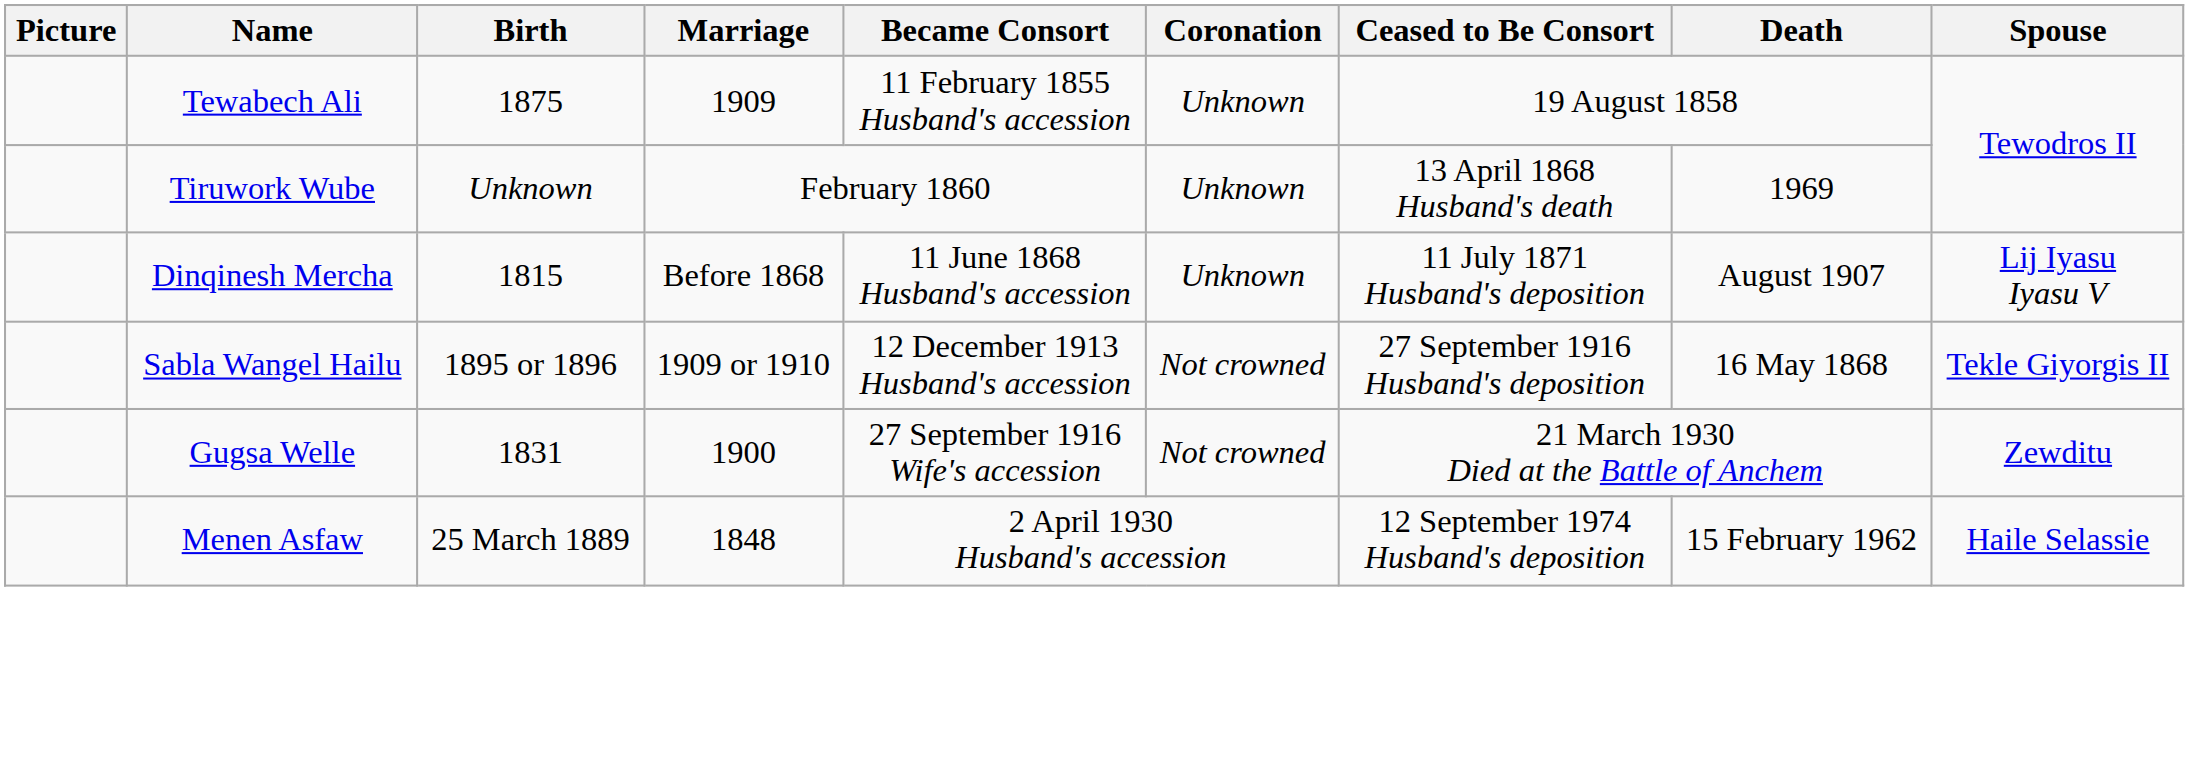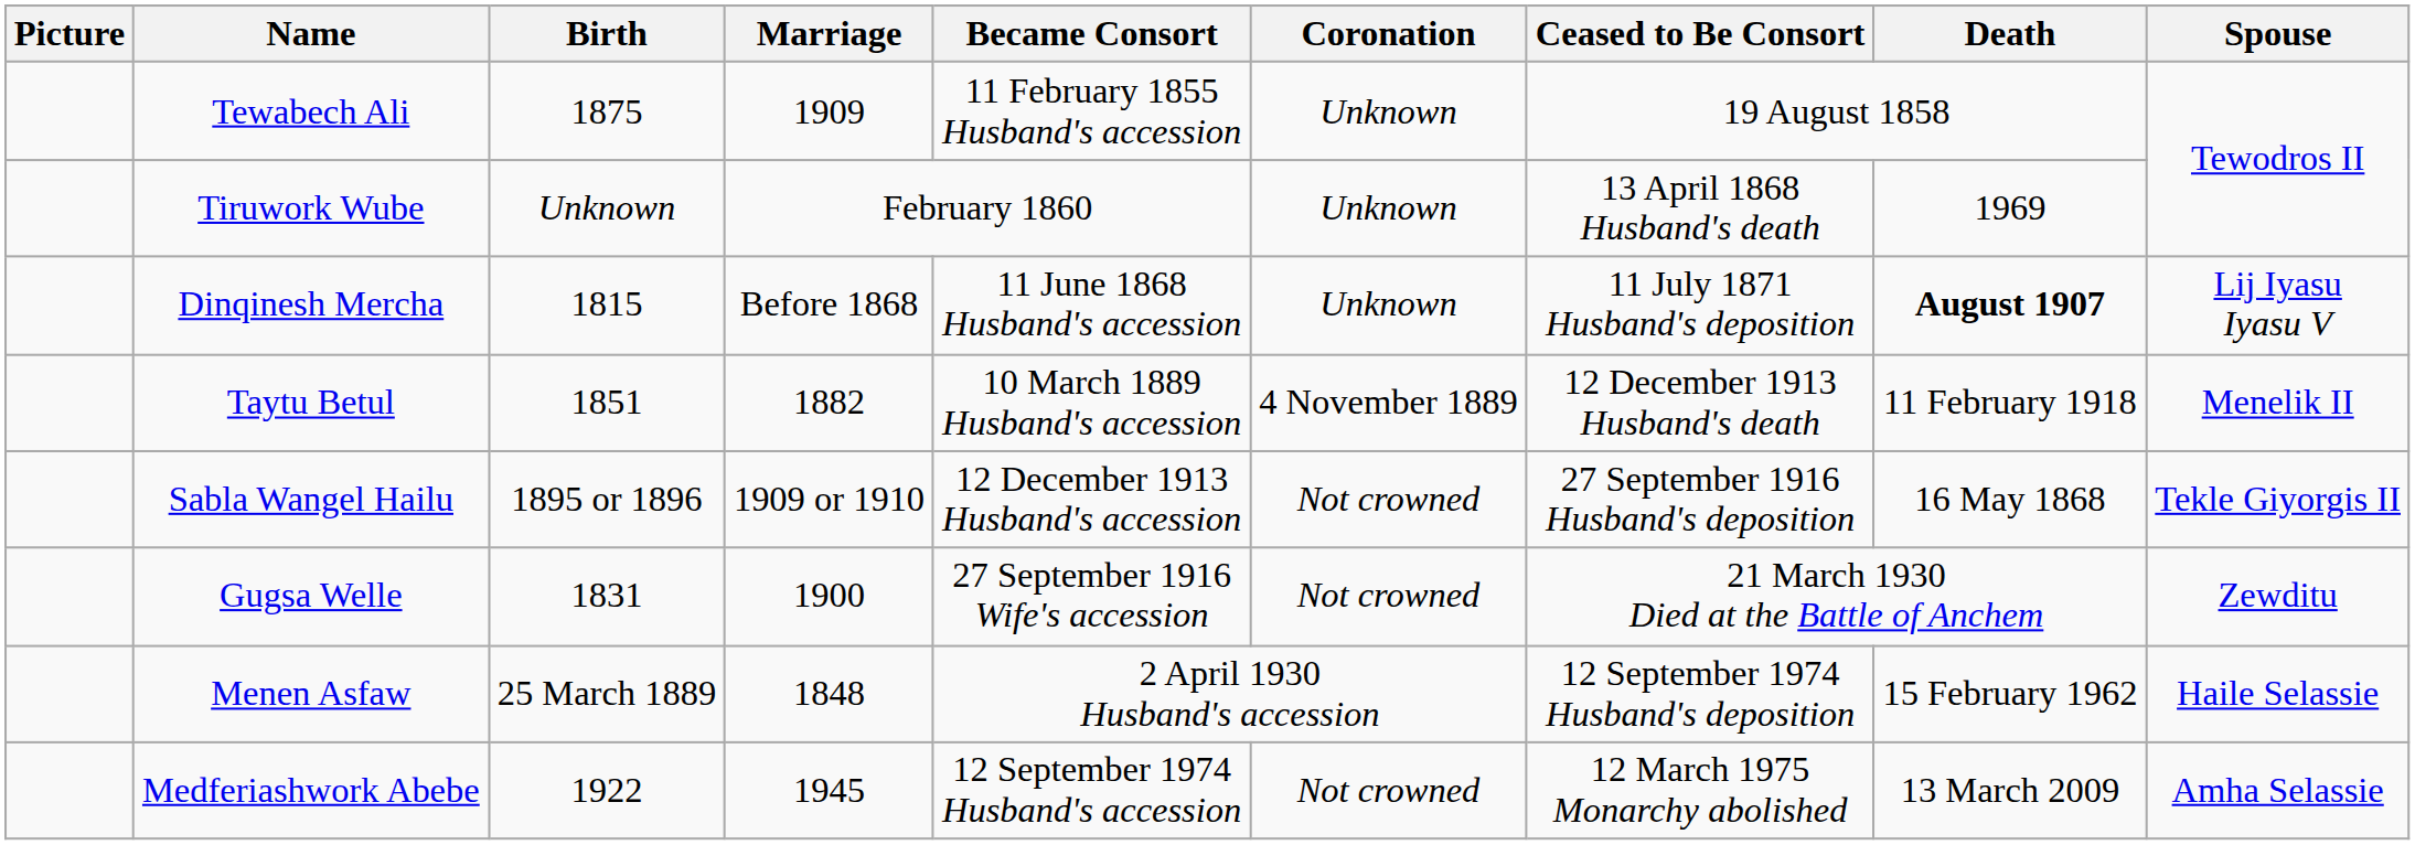Dinqinesh Mercha | Death: normal -> bold
+ row: Taytu Betul | 1851 | 1882 | 10 March 1889 Husband's accession | 4 November 1889 | 12 December 1913 Husband's death | 11 February 1918 | Menelik II
+ row: Medferiashwork Abebe | 1922 | 1945 | 12 September 1974 Husband's accession | Not crowned | 12 March 1975 Monarchy abolished | 13 March 2009 | Amha Selassie
